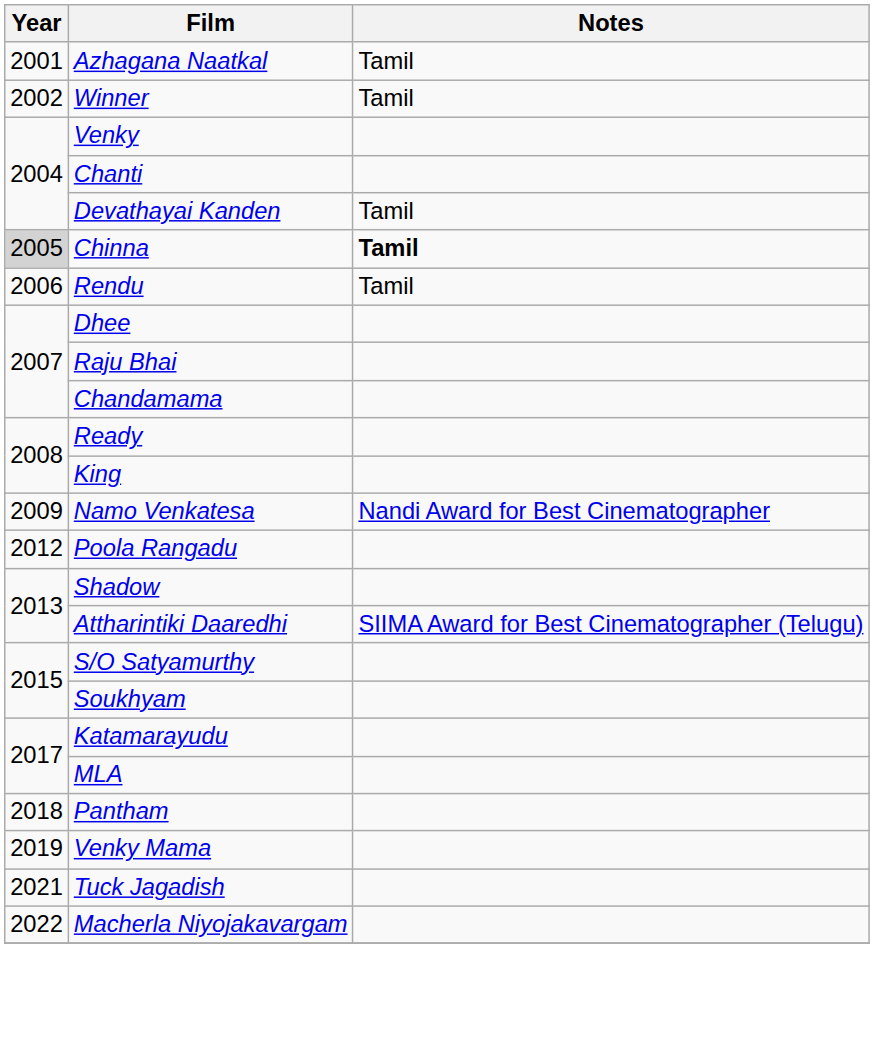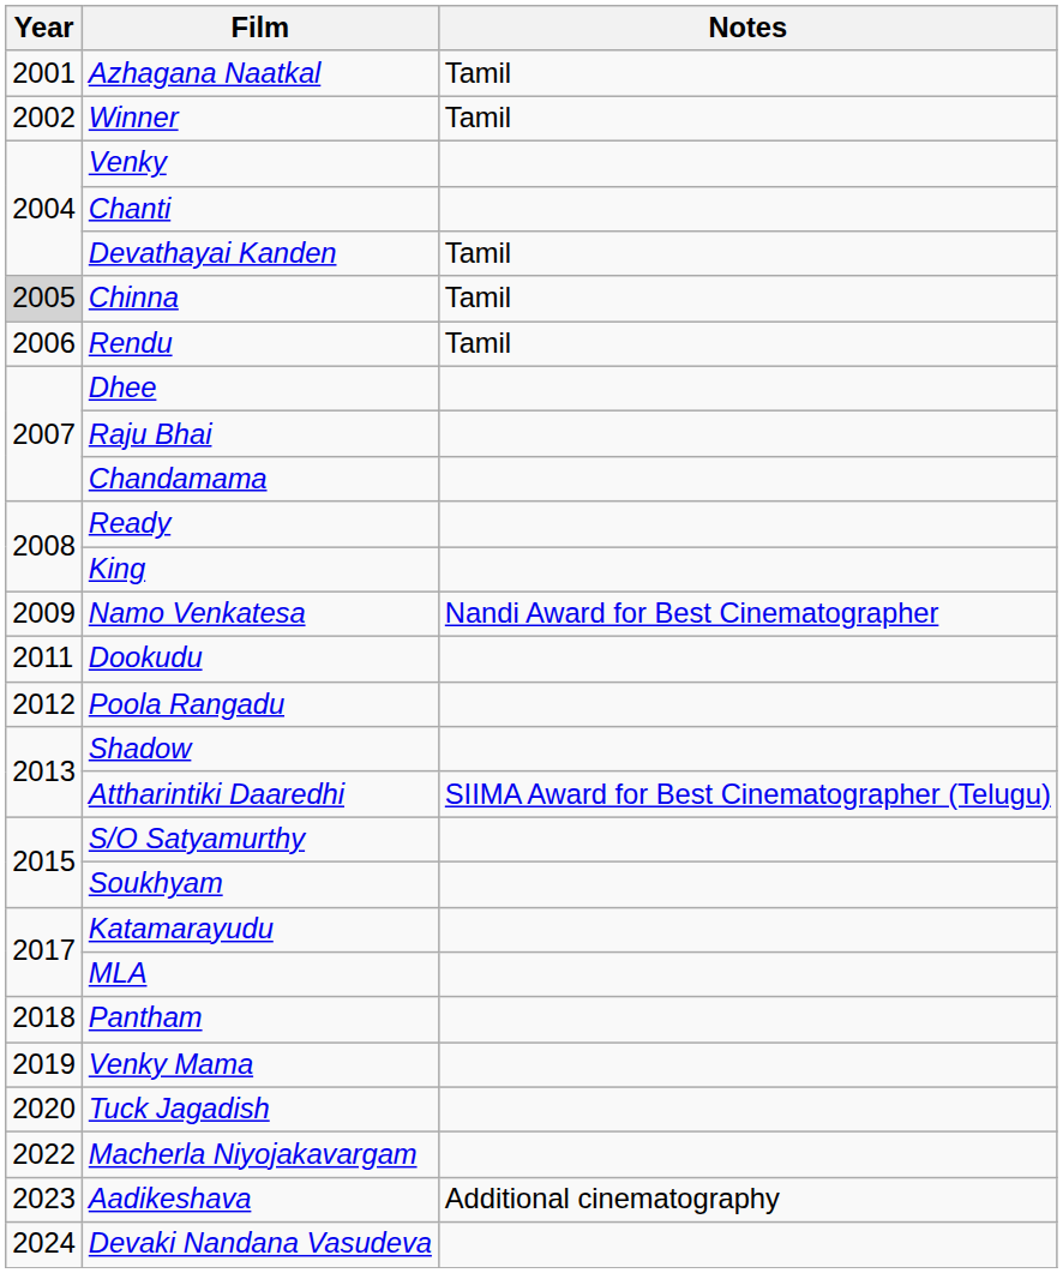Chinna | Notes: bold -> normal
+ row: 2011 | Dookudu
Tuck Jagadish | Year: 2021 -> 2020
+ row: 2023 | Aadikeshava | Additional cinematography
+ row: 2024 | Devaki Nandana Vasudeva
